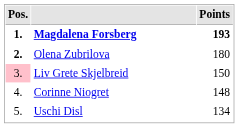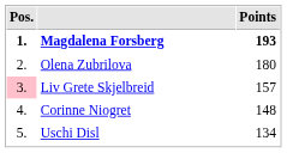Olena Zubrilova | Pos.: bold -> normal
Liv Grete Skjelbreid | Points: 150 -> 157
